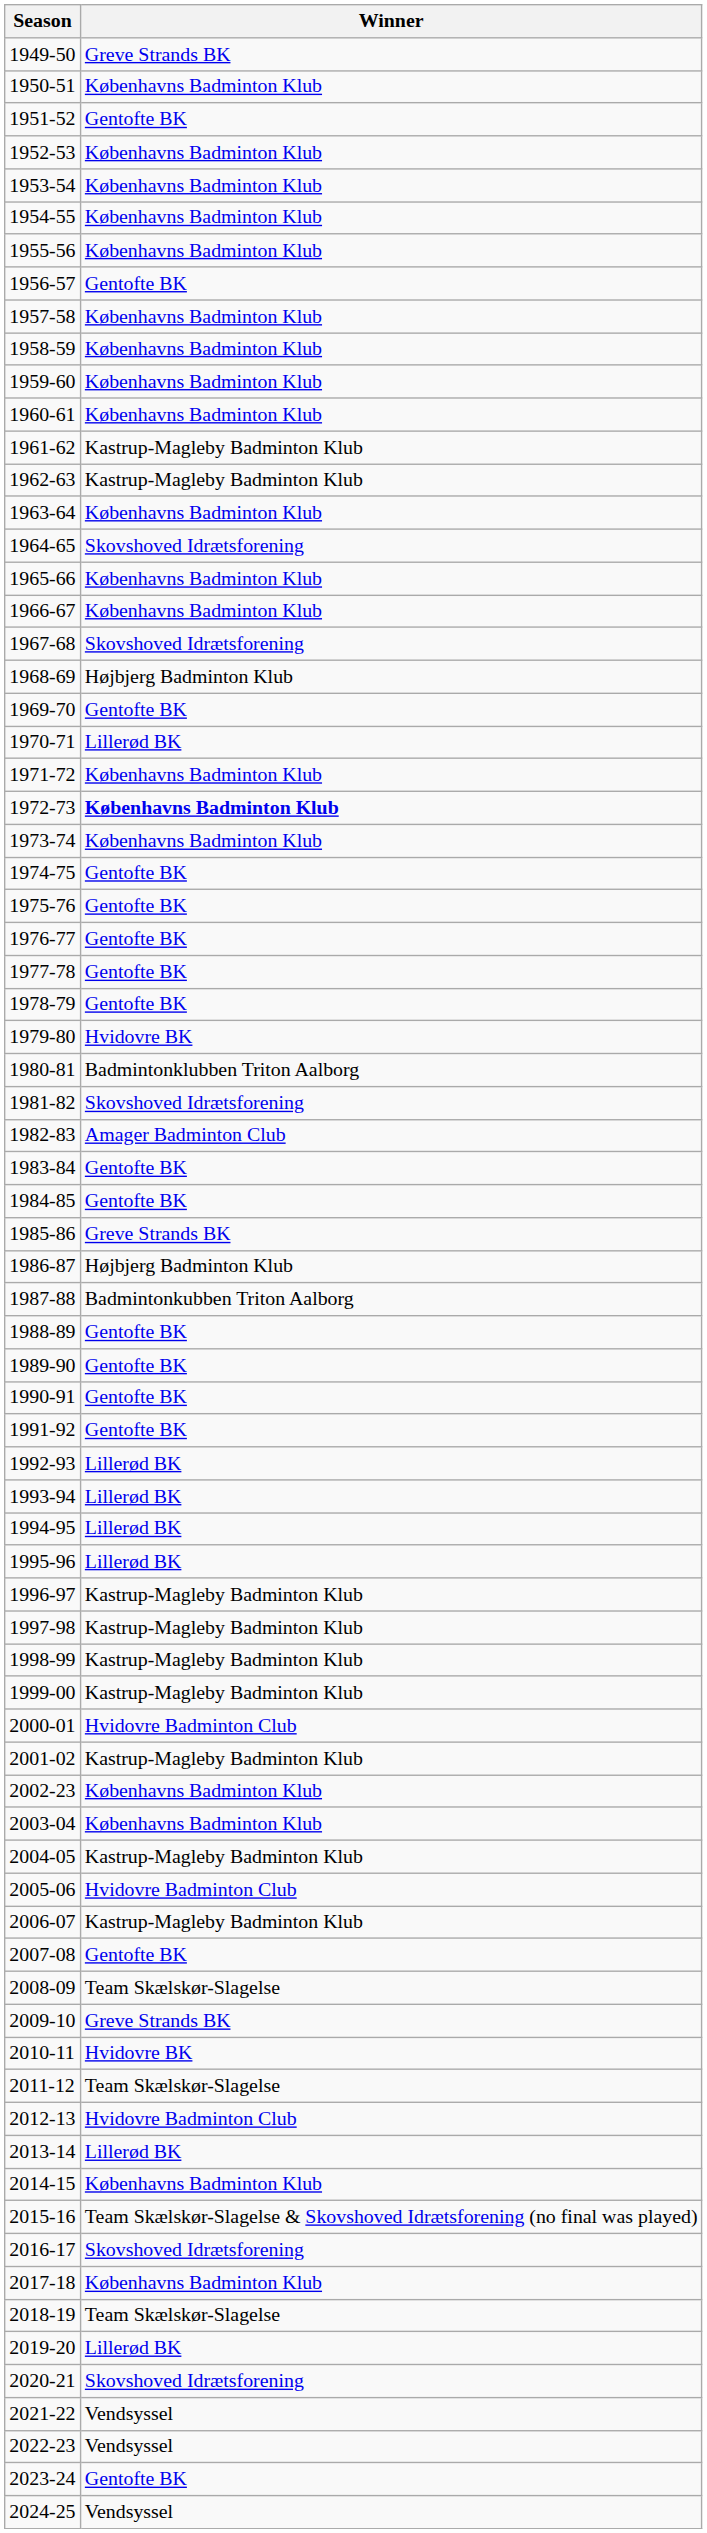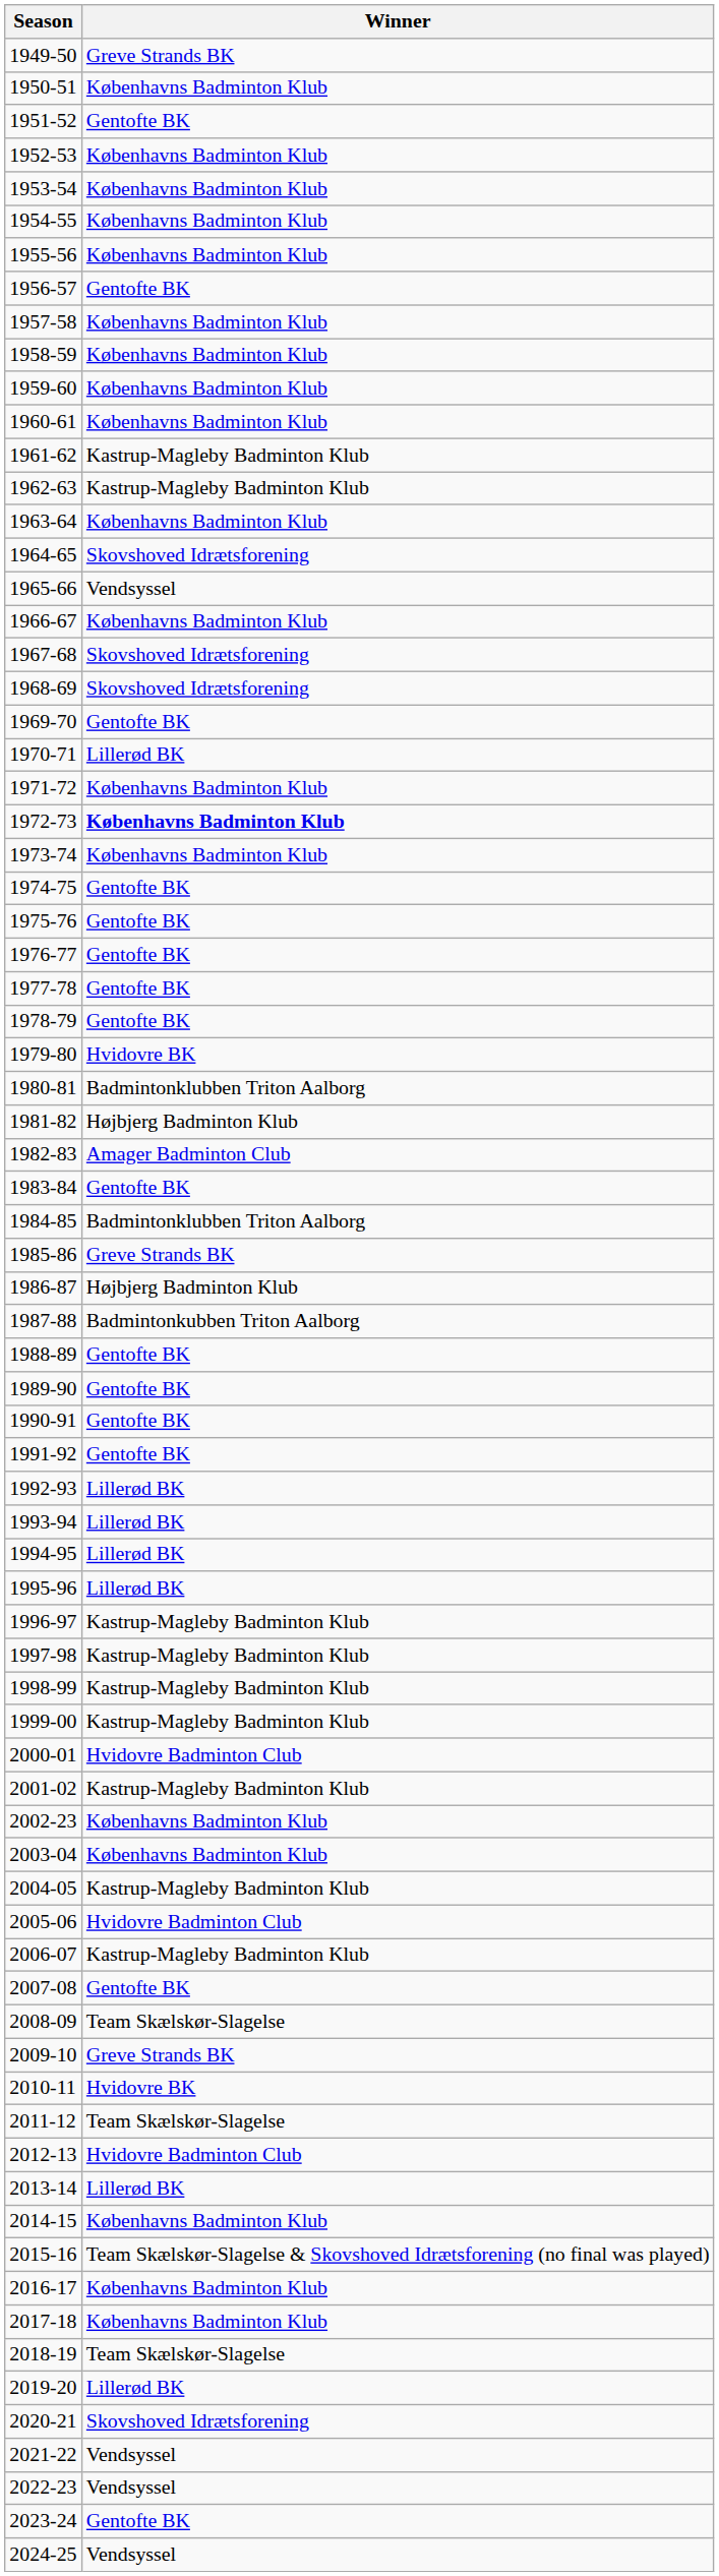1965-66 | Winner: Københavns Badminton Klub -> Vendsyssel
1968-69 | Winner: Højbjerg Badminton Klub -> Skovshoved Idrætsforening
1981-82 | Winner: Skovshoved Idrætsforening -> Højbjerg Badminton Klub
1984-85 | Winner: Gentofte BK -> Badmintonklubben Triton Aalborg
2016-17 | Winner: Skovshoved Idrætsforening -> Københavns Badminton Klub
